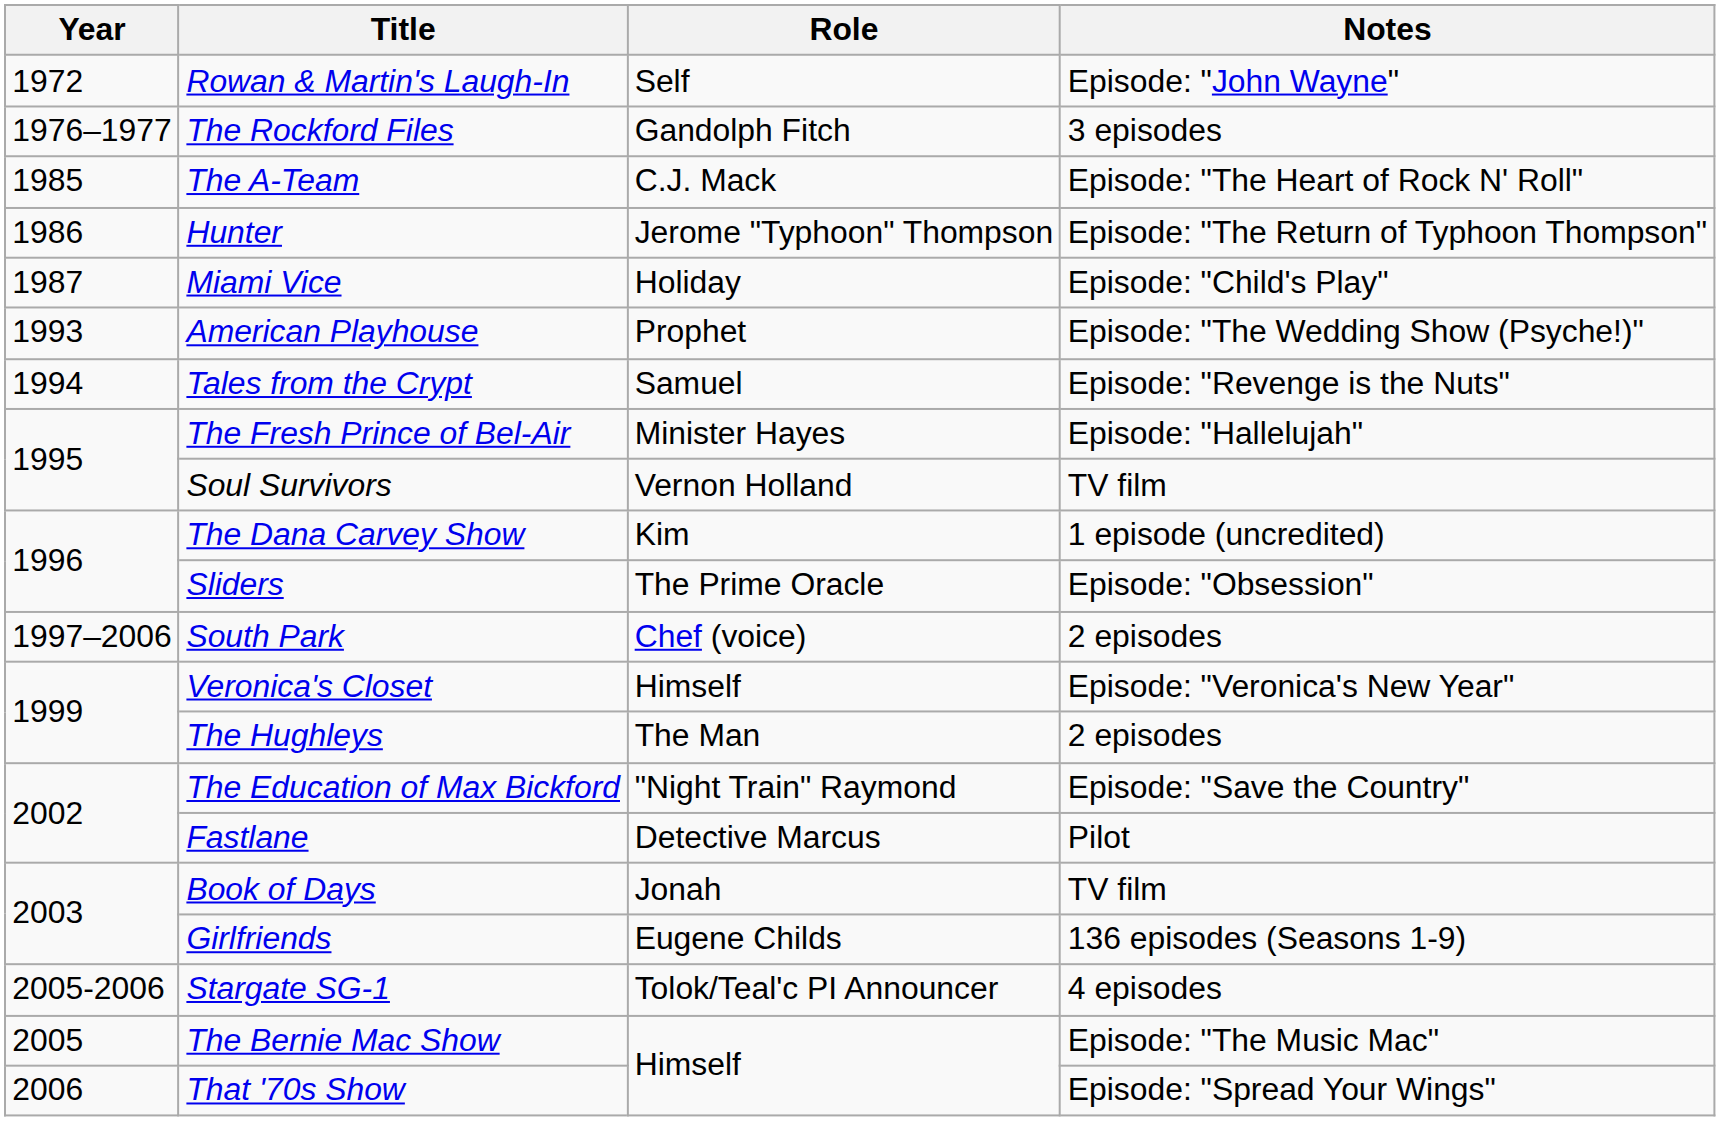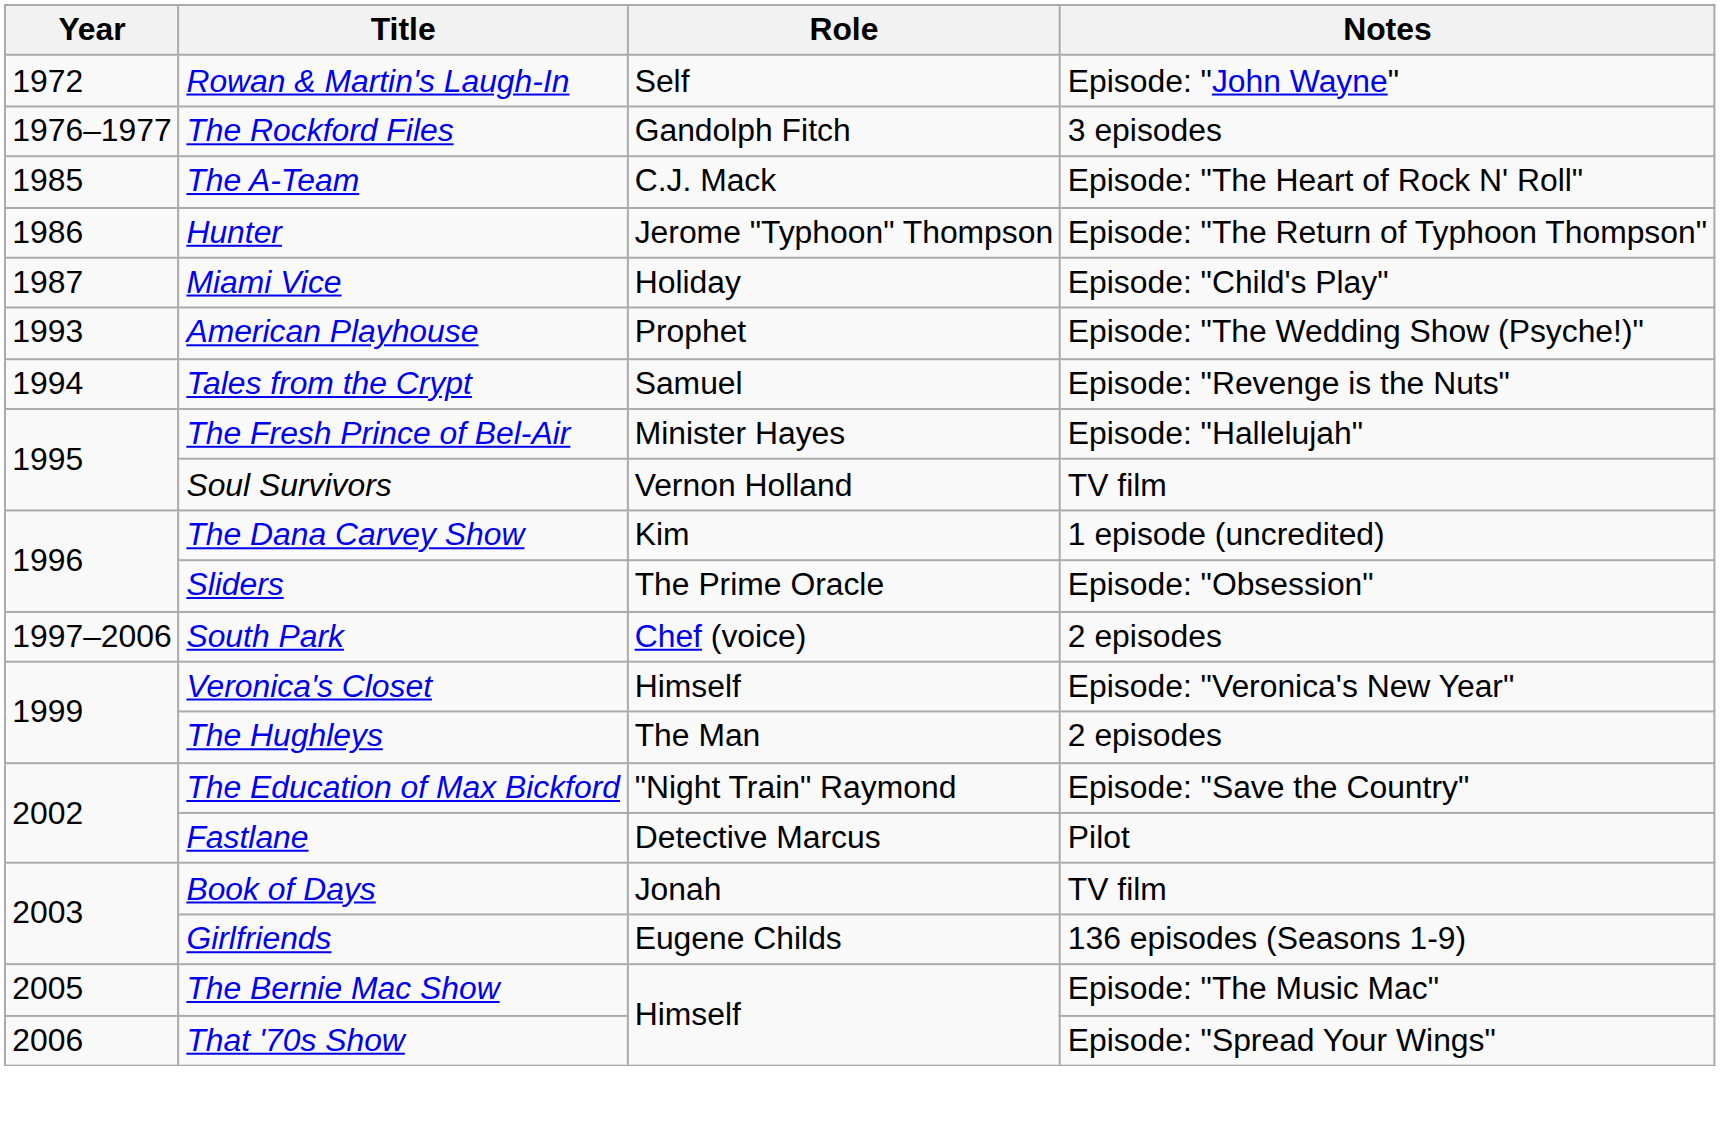- row: 2005-2006 | Stargate SG-1 | Tolok/Teal'c PI Announcer | 4 episodes
